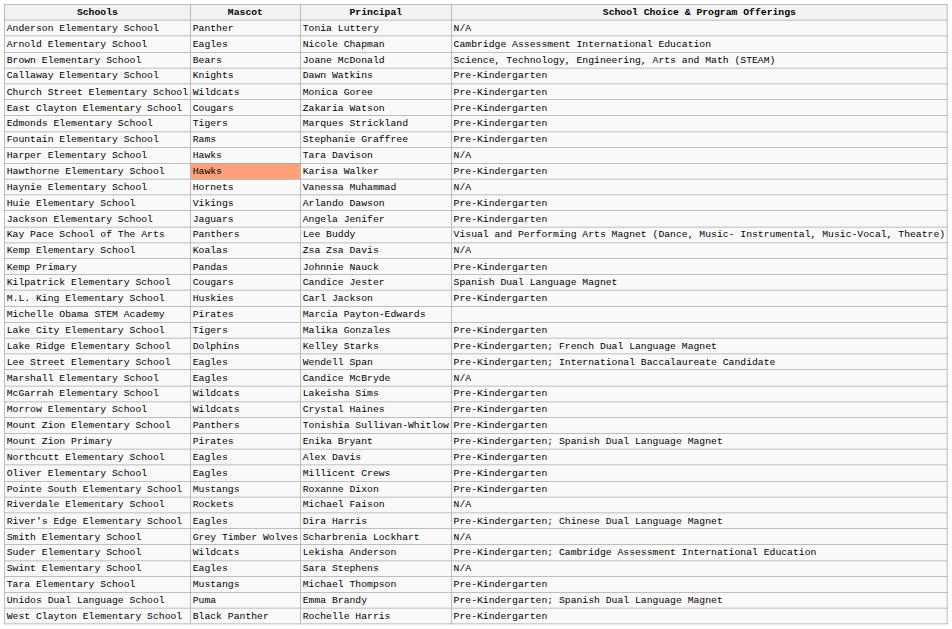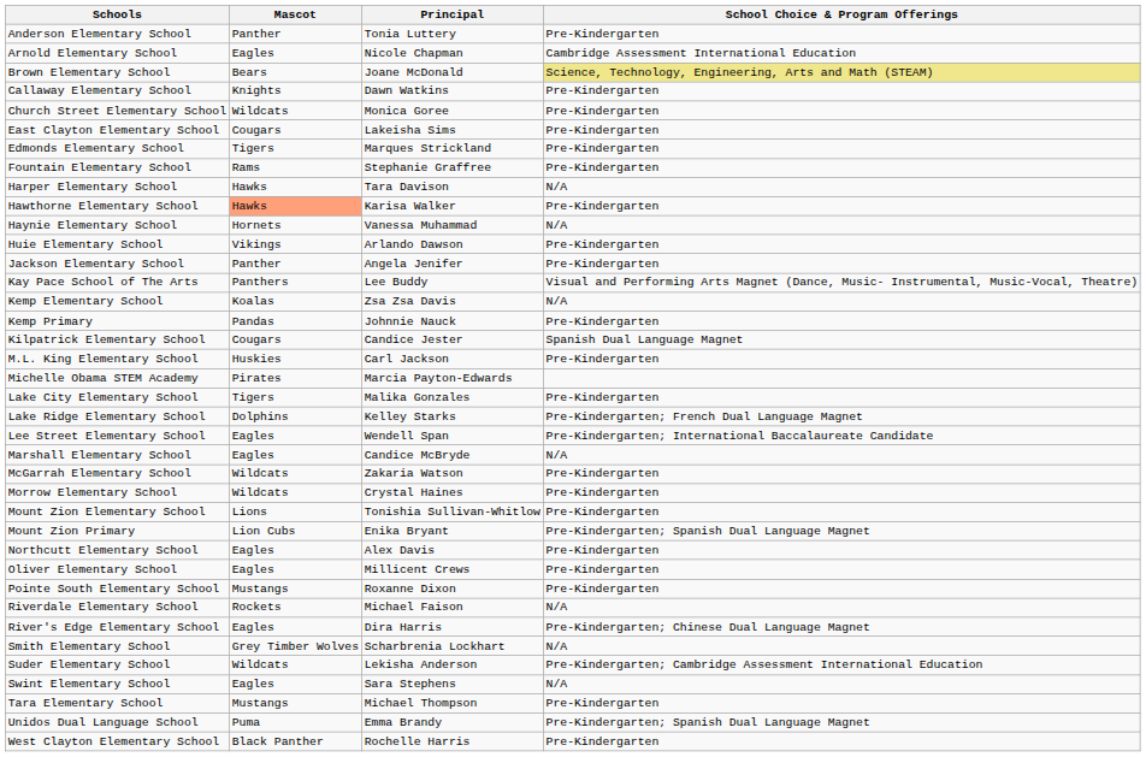Anderson Elementary School | School Choice & Program Offerings: N/A -> Pre-Kindergarten
Brown Elementary School | School Choice & Program Offerings: no background -> khaki background
East Clayton Elementary School | Principal: Zakaria Watson -> Lakeisha Sims
Jackson Elementary School | Mascot: Jaguars -> Panther
McGarrah Elementary School | Principal: Lakeisha Sims -> Zakaria Watson
Mount Zion Elementary School | Mascot: Panthers -> Lions
Mount Zion Primary | Mascot: Pirates -> Lion Cubs
